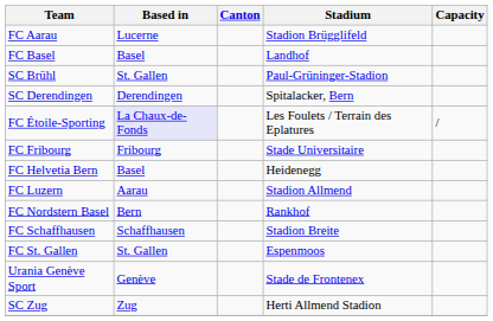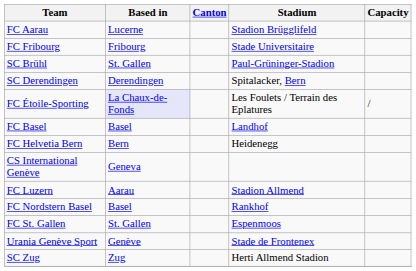rows swapped: FC Basel <-> FC Fribourg
FC Helvetia Bern | Based in: Basel -> Bern
+ row: CS International Genève | Geneva
FC Nordstern Basel | Based in: Bern -> Basel
- row: FC Schaffhausen | Schaffhausen | Stadion Breite
